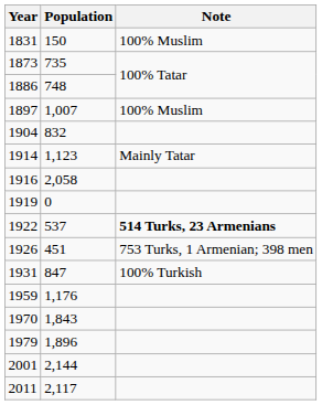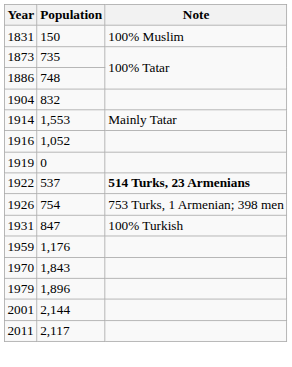- row: 1897 | 1,007 | 100% Muslim
1914 | Population: 1,123 -> 1,553
1916 | Population: 2,058 -> 1,052
1926 | Population: 451 -> 754
